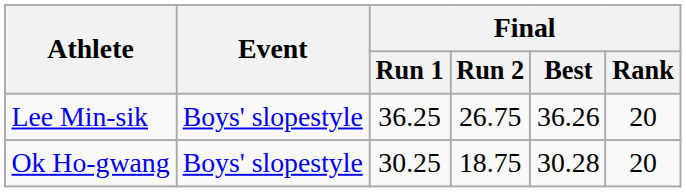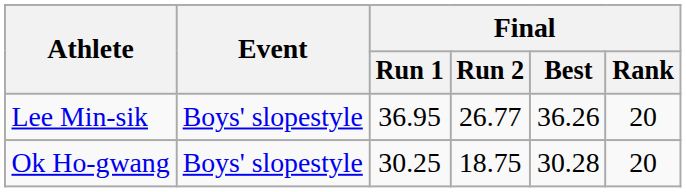Lee Min-sik | Final / Run 1: 36.25 -> 36.95
Lee Min-sik | Final / Run 2: 26.75 -> 26.77
